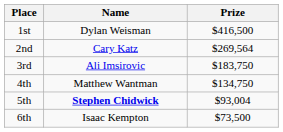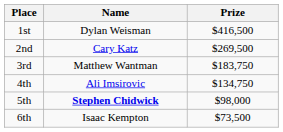2nd | Prize: $269,564 -> $269,500
3rd | Name: Ali Imsirovic -> Matthew Wantman
4th | Name: Matthew Wantman -> Ali Imsirovic
5th | Prize: $93,004 -> $98,000
